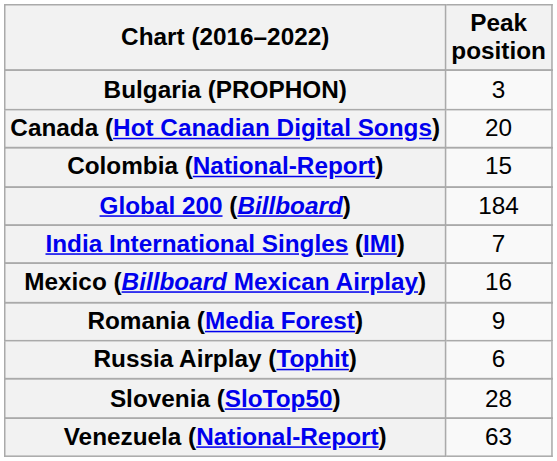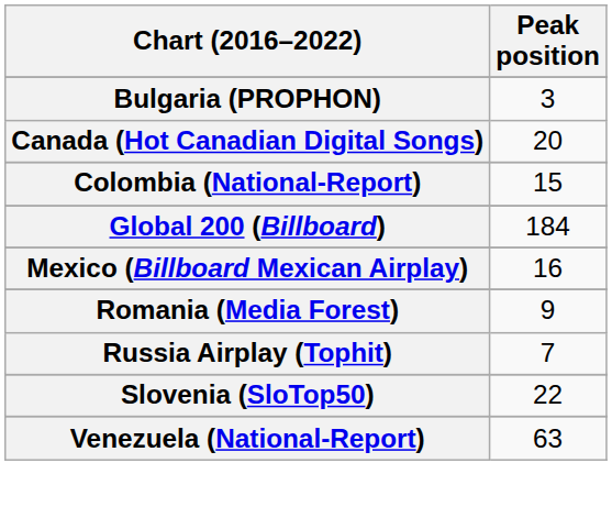- row: India International Singles (IMI) | 7
Russia Airplay (Tophit) | Peak position: 6 -> 7
Slovenia (SloTop50) | Peak position: 28 -> 22
